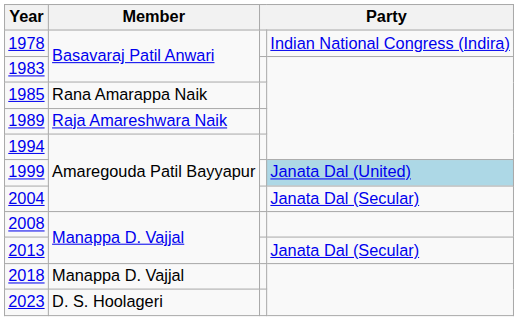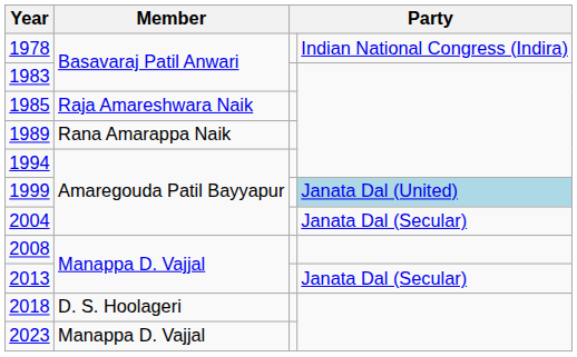1985 | Member: Rana Amarappa Naik -> Raja Amareshwara Naik
1989 | Member: Raja Amareshwara Naik -> Rana Amarappa Naik
2018 | Member: Manappa D. Vajjal -> D. S. Hoolageri
2023 | Member: D. S. Hoolageri -> Manappa D. Vajjal
